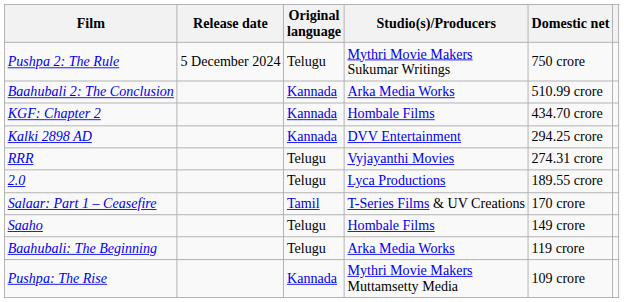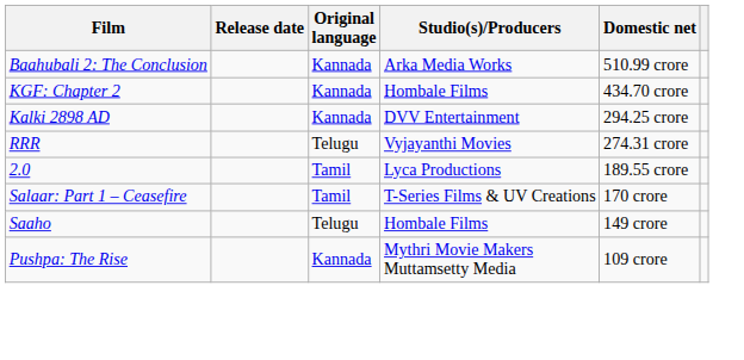- row: Pushpa 2: The Rule | 5 December 2024 | Telugu | Mythri Movie Makers Sukumar Writings | 750 crore
2.0 | Original language: Telugu -> Tamil
- row: Baahubali: The Beginning | Telugu | Arka Media Works | 119 crore
